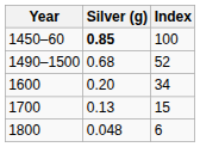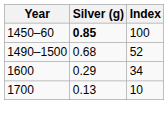1600 | Silver (g): 0.20 -> 0.29
1700 | Index: 15 -> 10
- row: 1800 | 0.048 | 6
